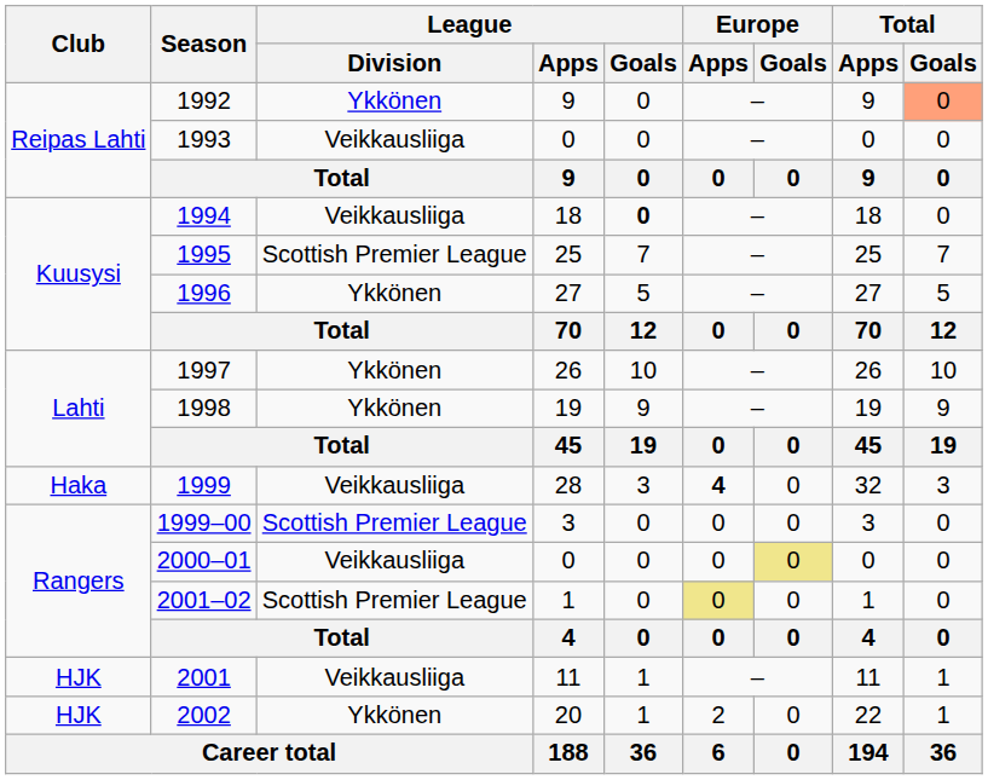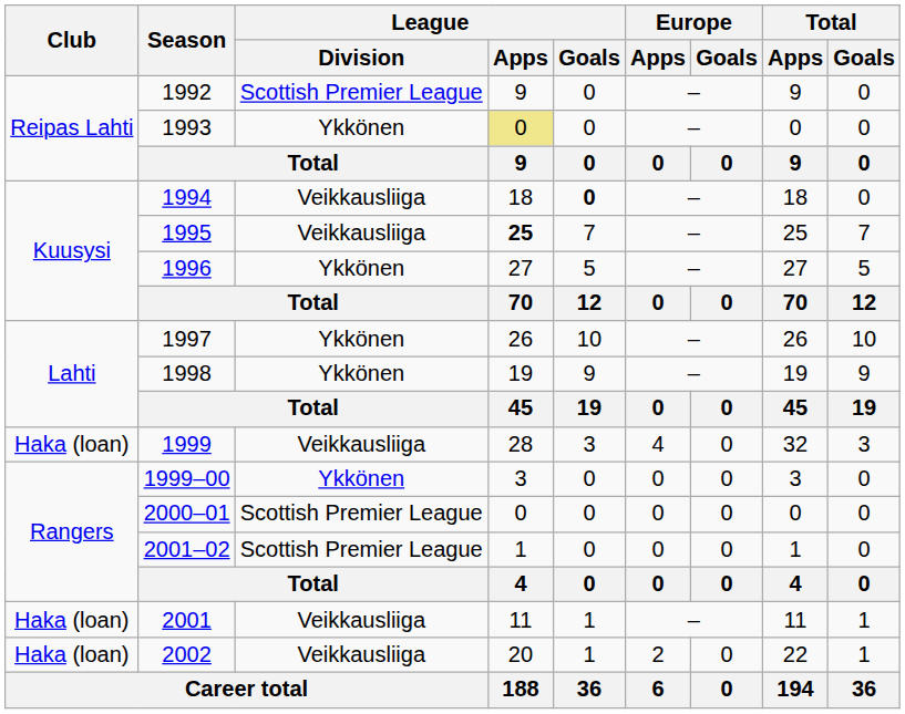1992 | League / Division: Ykkönen -> Scottish Premier League
1992 | Total / Goals: lightsalmon background -> no background
1993 | League / Division: Veikkausliiga -> Ykkönen
1993 | League / Apps: no background -> khaki background
1995 | League / Division: Scottish Premier League -> Veikkausliiga
1995 | League / Apps: normal -> bold
1999 | Club: Haka -> Haka (loan)
1999 | Europe / Apps: bold -> normal
1999–00 | League / Division: Scottish Premier League -> Ykkönen
2000–01 | League / Division: Veikkausliiga -> Scottish Premier League
2000–01 | Europe / Goals: khaki background -> no background
2001–02 | Europe / Apps: khaki background -> no background
2001 | Club: HJK -> Haka (loan)
2002 | Club: HJK -> Haka (loan)
2002 | League / Division: Ykkönen -> Veikkausliiga
